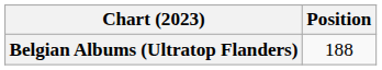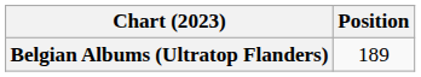Belgian Albums (Ultratop Flanders) | Position: 188 -> 189
